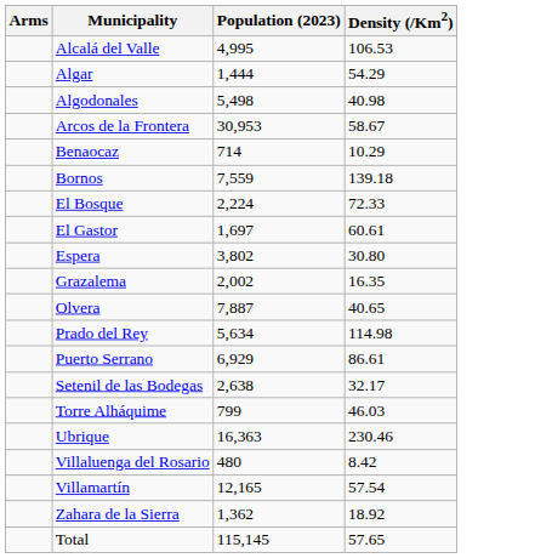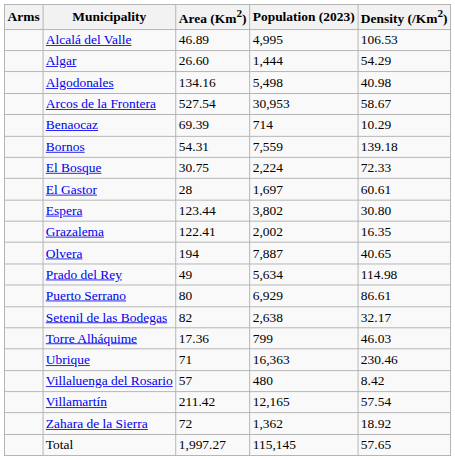+ column: Area (Km2) | 46.89 | 26.60 | 134.16 | 527.54 | 69.39 | 54.31 | 30.75 | 28 | 123.44 | 122.41 | 194 | 49 | 80 | 82 | 17.36 | 71 | 57 | 211.42 | 72 | 1,997.27
